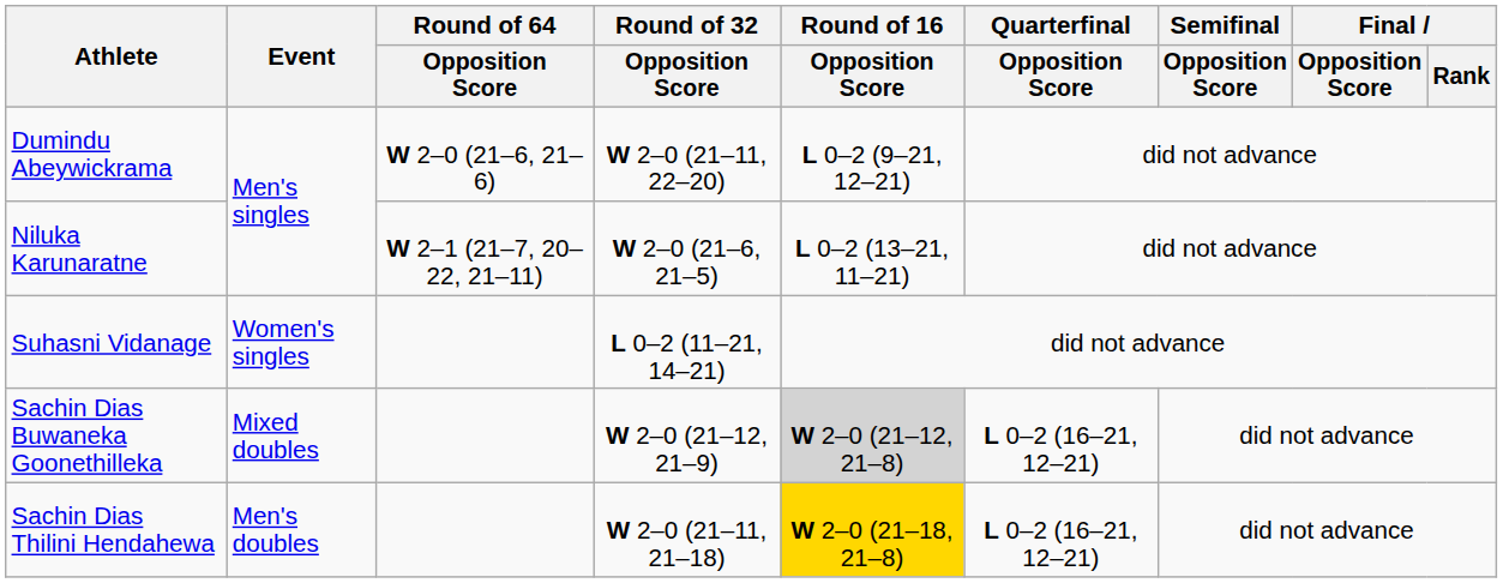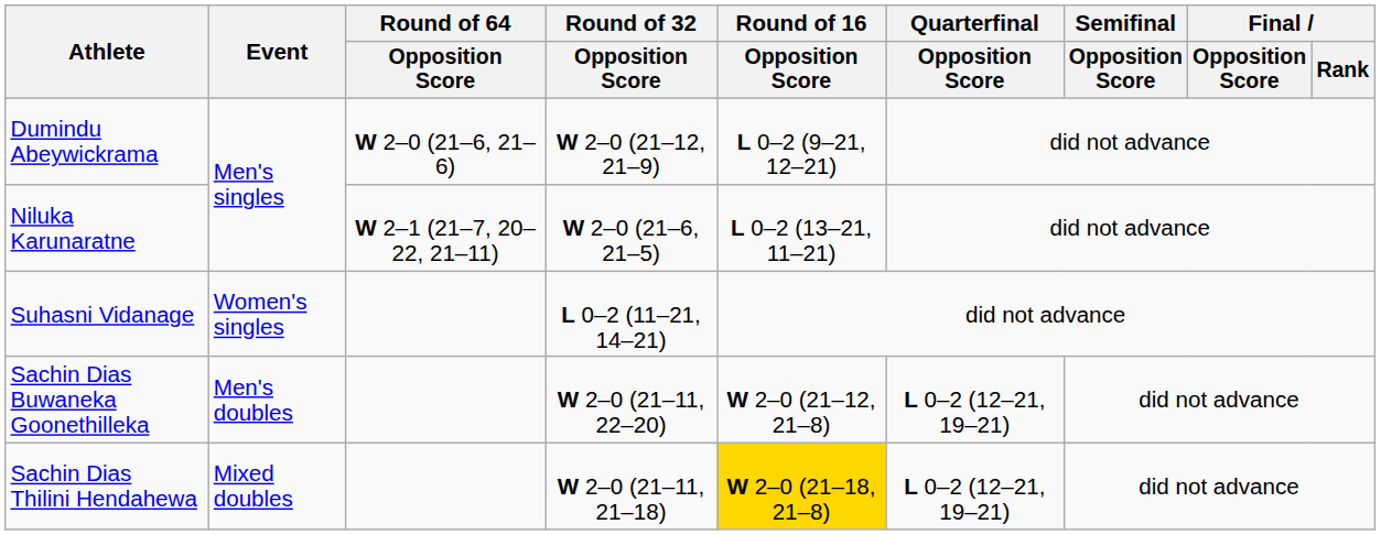Dumindu Abeywickrama | Round of 32 / Opposition Score: W 2–0 (21–11, 22–20) -> W 2–0 (21–12, 21–9)
Sachin Dias Buwaneka Goonethilleka | Event: Mixed doubles -> Men's doubles
Sachin Dias Buwaneka Goonethilleka | Round of 32 / Opposition Score: W 2–0 (21–12, 21–9) -> W 2–0 (21–11, 22–20)
Sachin Dias Buwaneka Goonethilleka | Round of 16 / Opposition Score: lightgrey background -> no background
Sachin Dias Buwaneka Goonethilleka | Quarterfinal / Opposition Score: L 0–2 (16–21, 12–21) -> L 0–2 (12–21, 19–21)
Sachin Dias Thilini Hendahewa | Event: Men's doubles -> Mixed doubles
Sachin Dias Thilini Hendahewa | Quarterfinal / Opposition Score: L 0–2 (16–21, 12–21) -> L 0–2 (12–21, 19–21)
